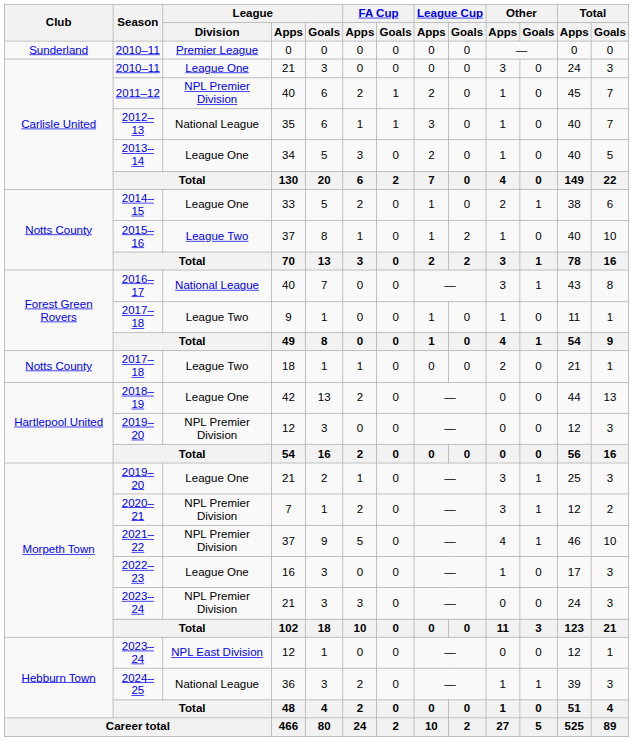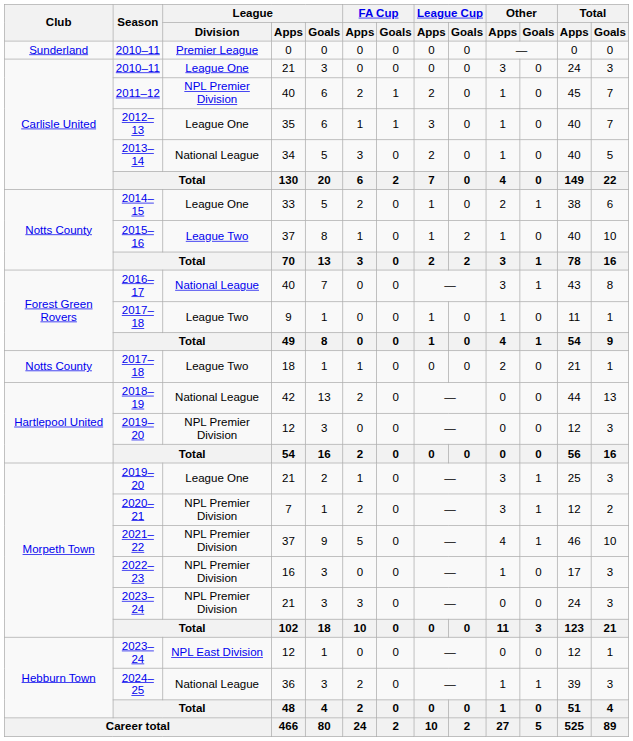2012–13 | League / Division: National League -> League One
2013–14 | League / Division: League One -> National League
2018–19 | League / Division: League One -> National League
2022–23 | League / Division: League One -> NPL Premier Division
